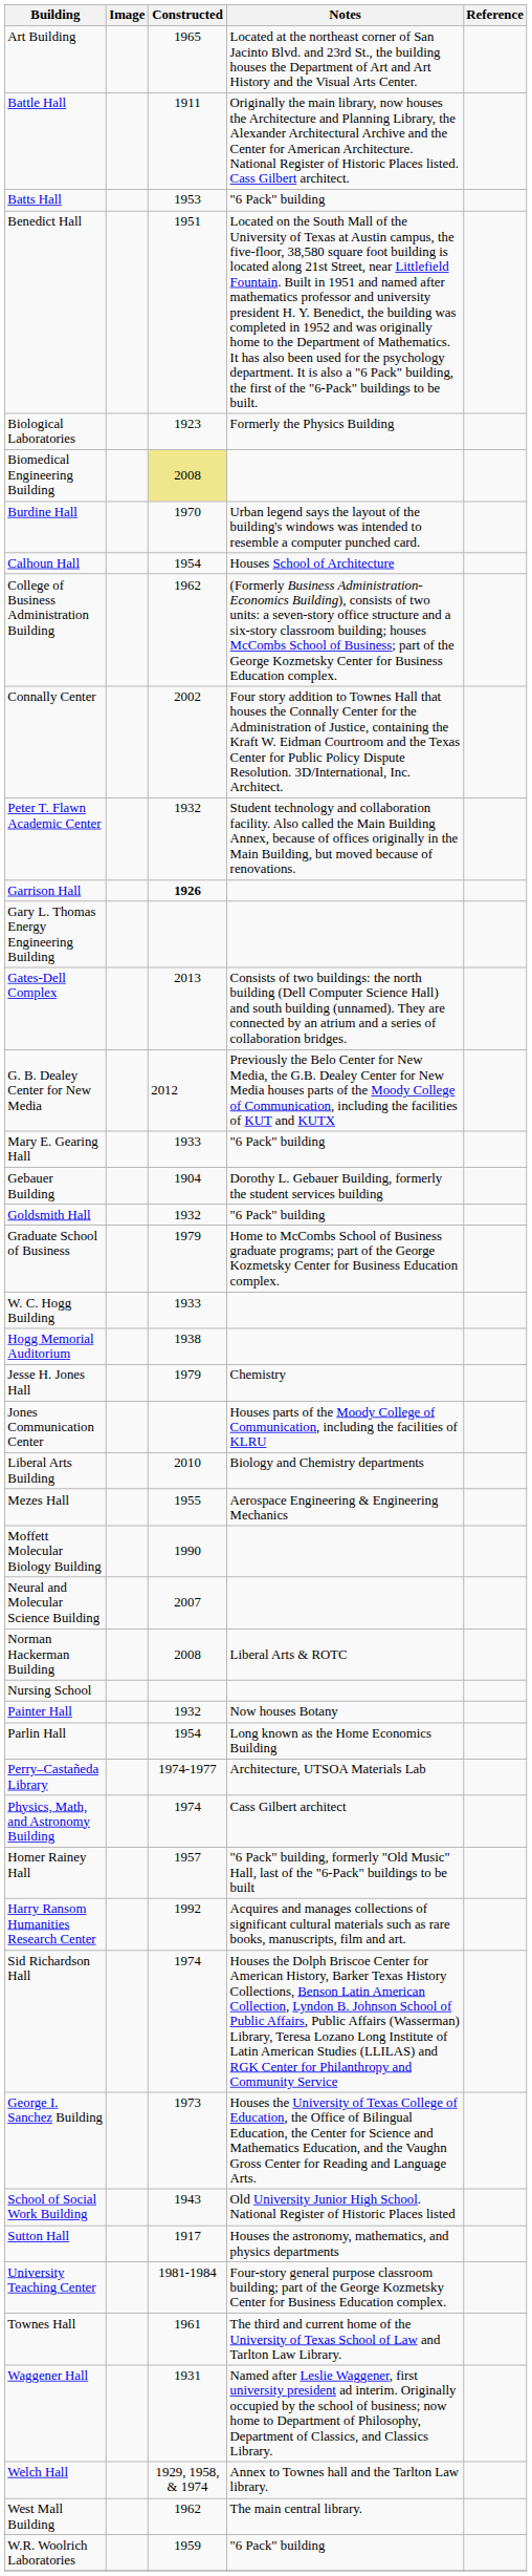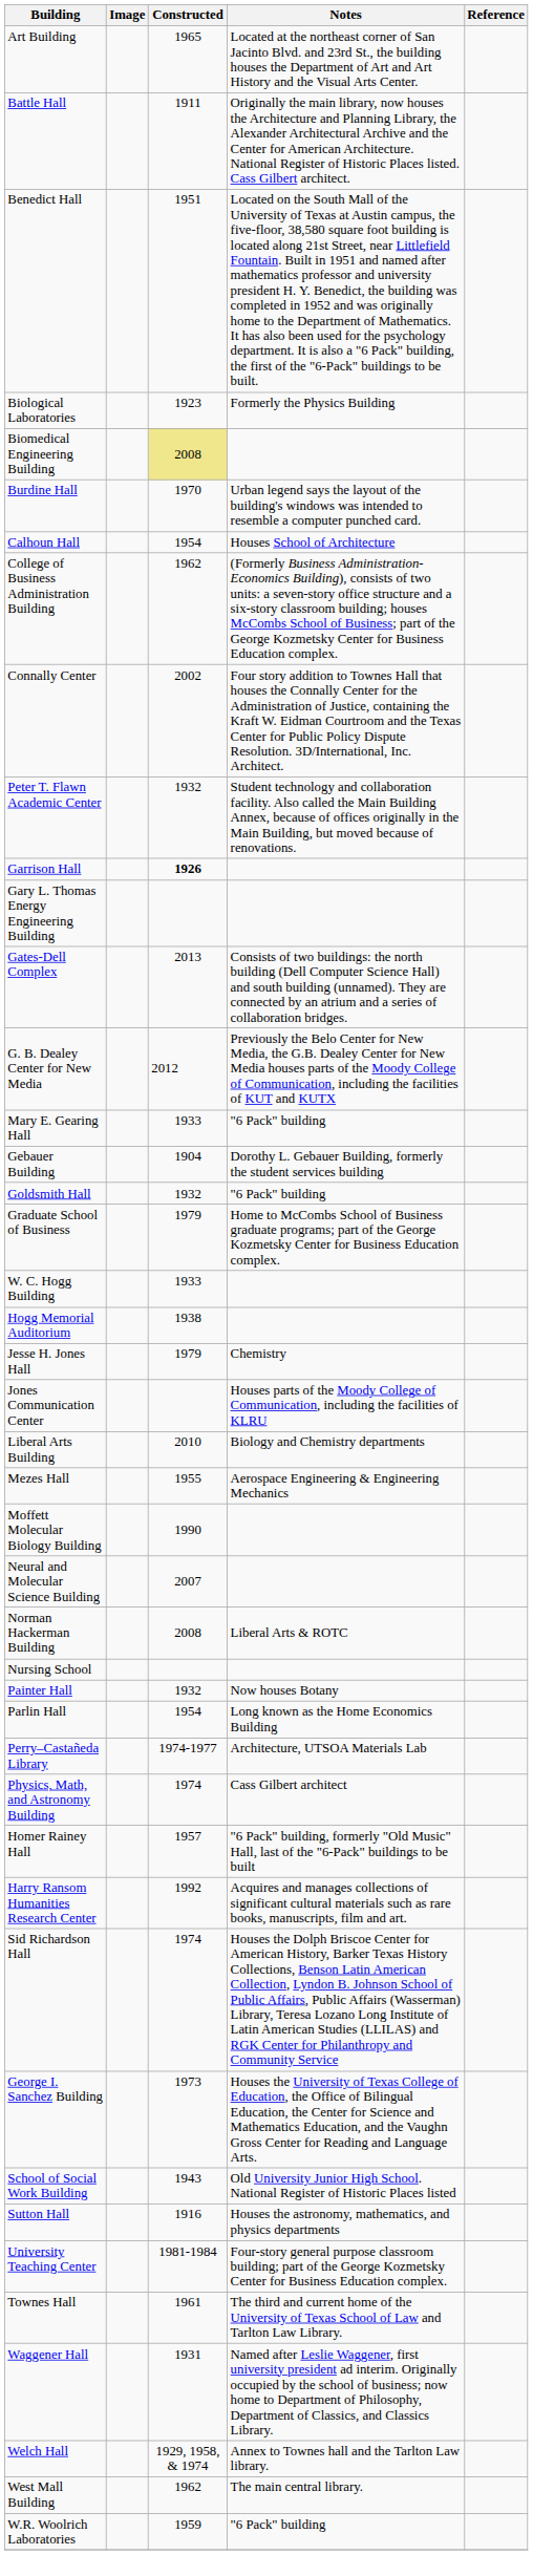- row: Batts Hall | 1953 | "6 Pack" building
Sutton Hall | Constructed: 1917 -> 1916
